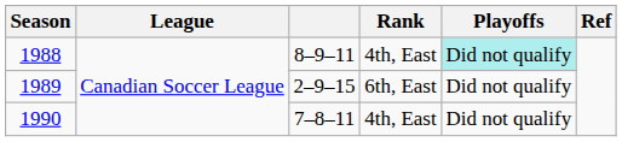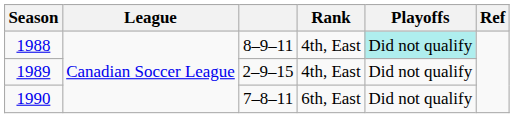1989 | Rank: 6th, East -> 4th, East
1990 | Rank: 4th, East -> 6th, East
